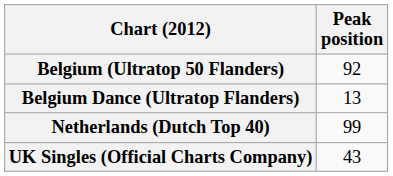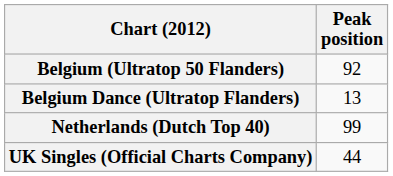UK Singles (Official Charts Company) | Peak position: 43 -> 44
